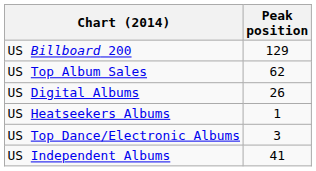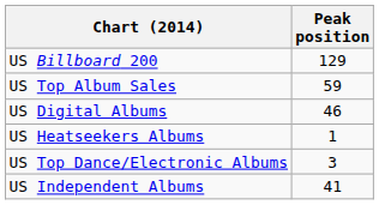US Top Album Sales | Peak position: 62 -> 59
US Digital Albums | Peak position: 26 -> 46
